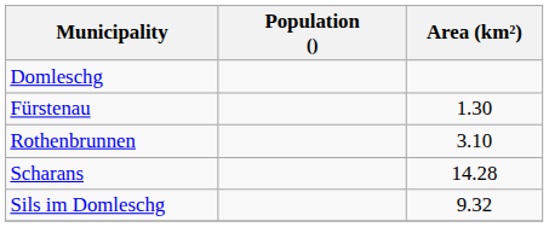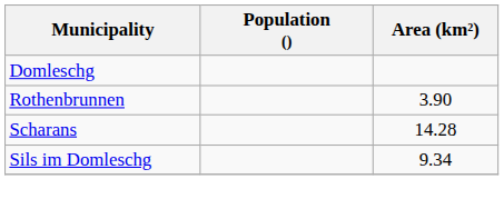- row: Fürstenau | 1.30
Rothenbrunnen | Area (km²): 3.10 -> 3.90
Sils im Domleschg | Area (km²): 9.32 -> 9.34
